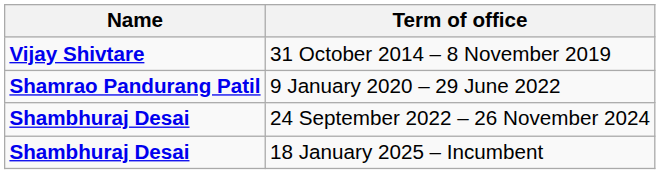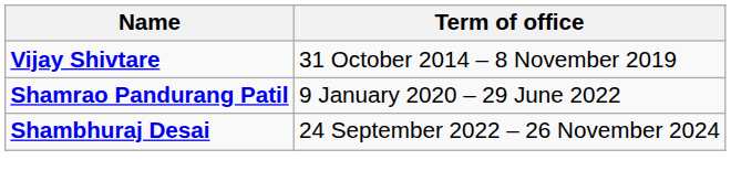- row: Shambhuraj Desai | 18 January 2025 – Incumbent
